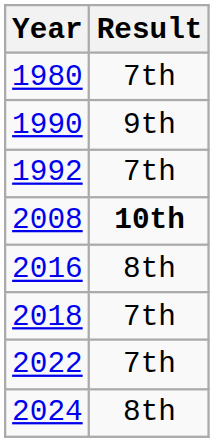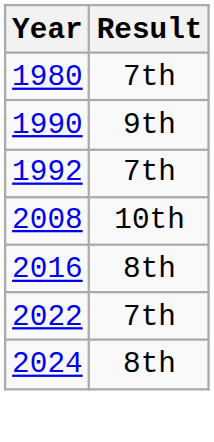2008 | Result: bold -> normal
- row: 2018 | 7th
